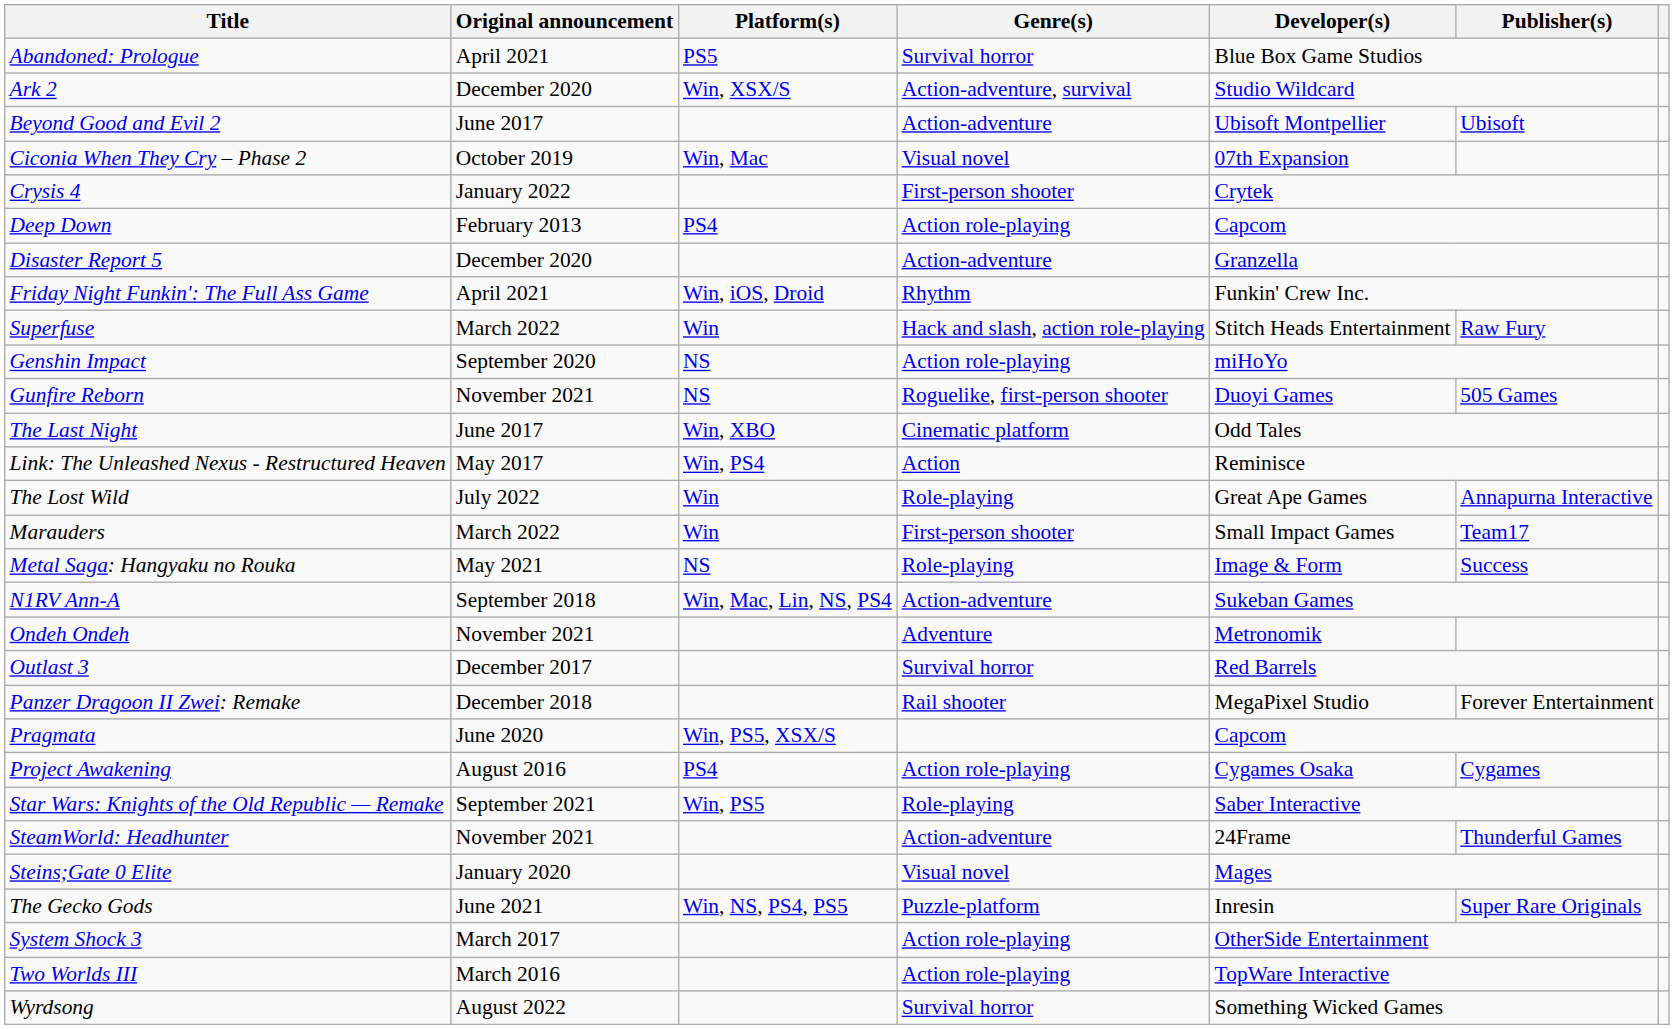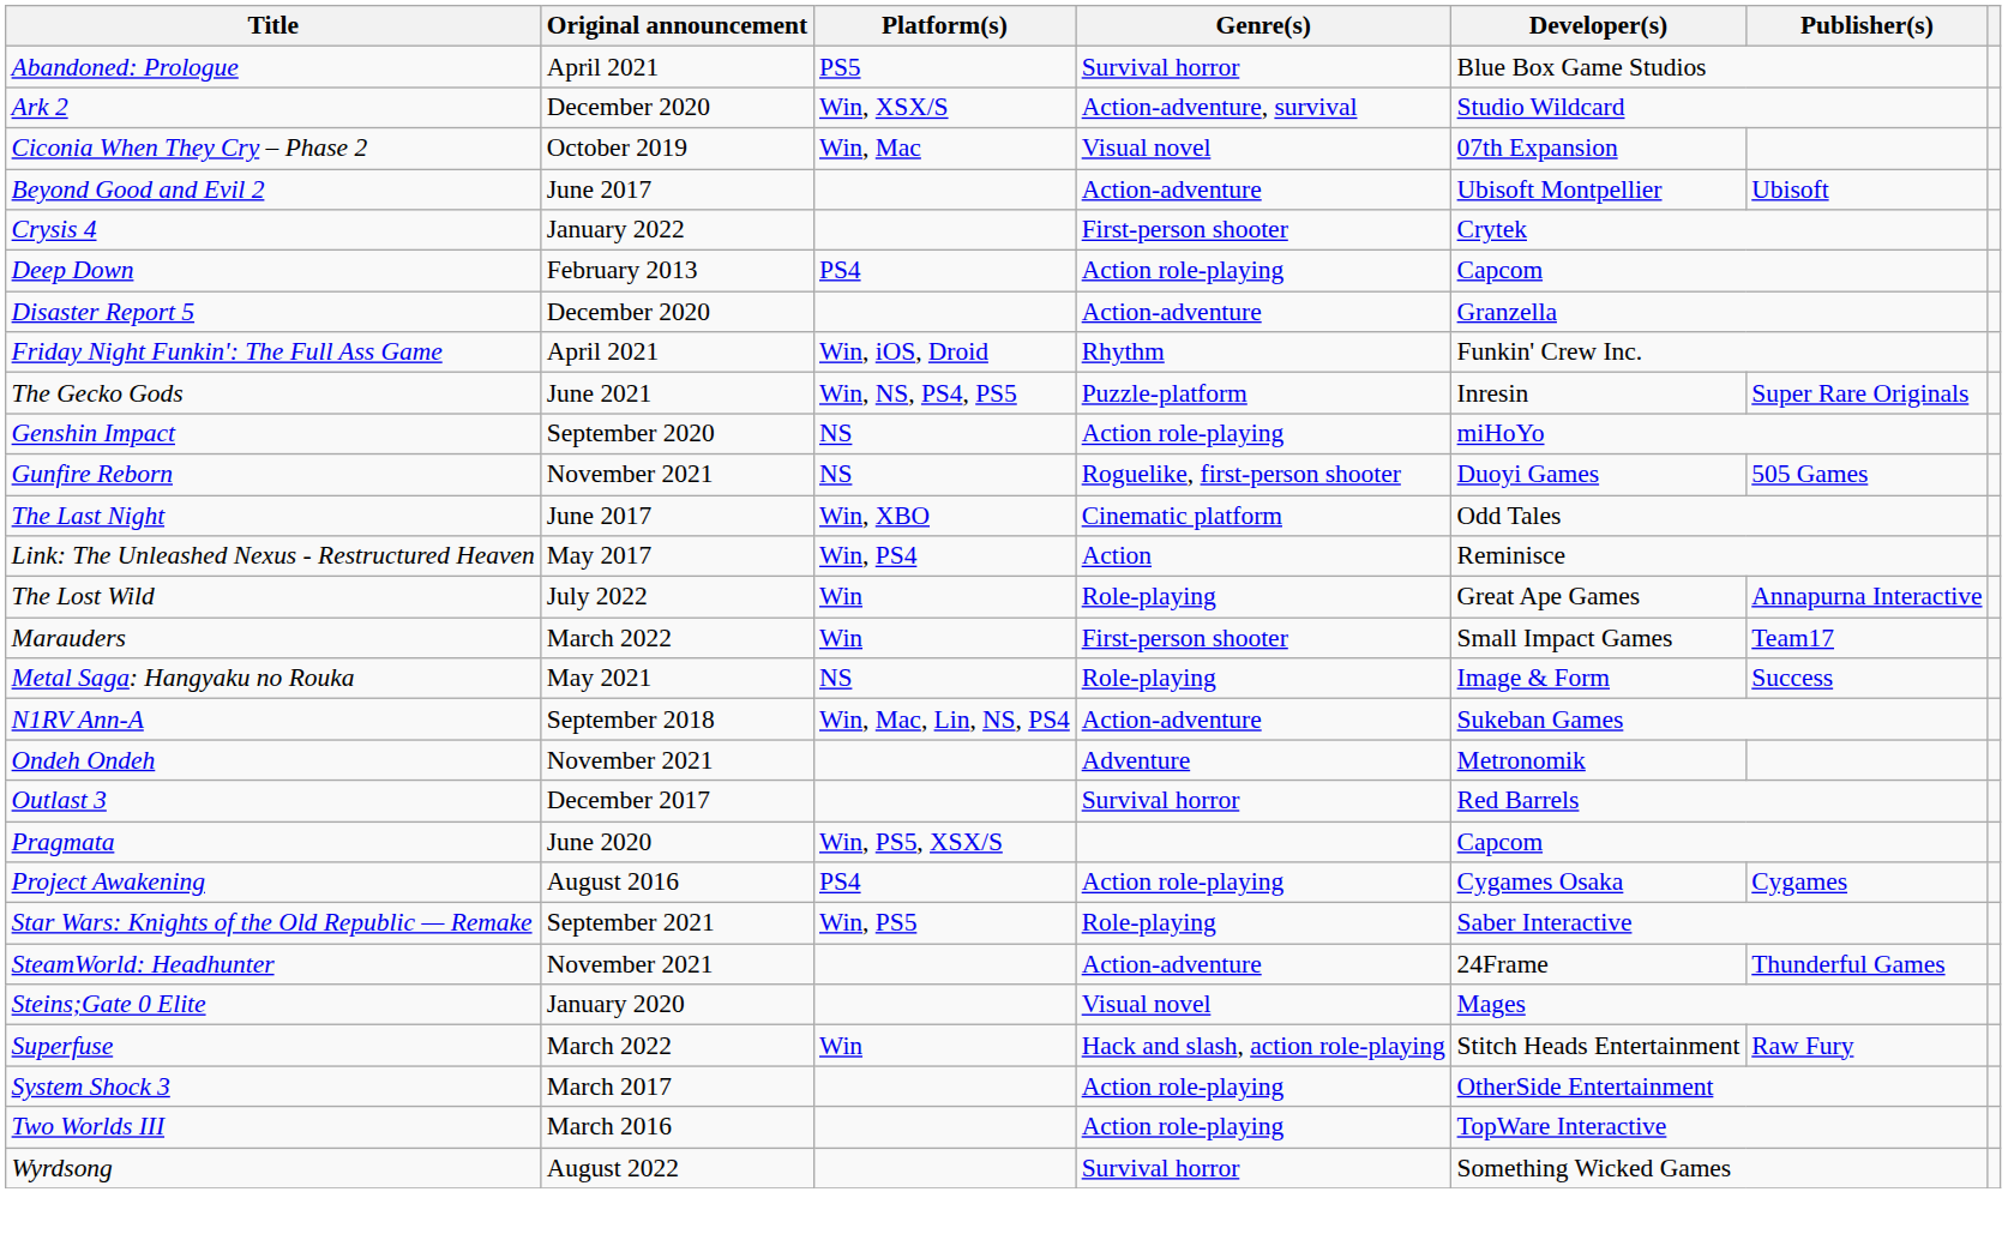rows swapped: Beyond Good and Evil 2 <-> Ciconia When They Cry – Phase 2
rows swapped: The Gecko Gods <-> Superfuse
- row: Panzer Dragoon II Zwei: Remake | December 2018 | Rail shooter | MegaPixel Studio | Forever Entertainment
